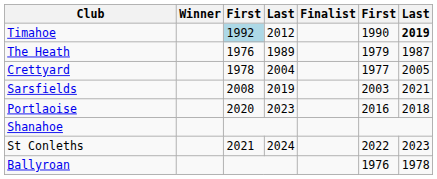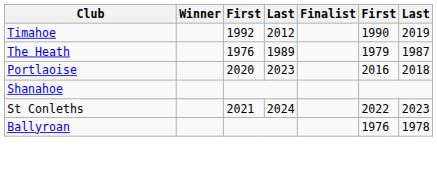Timahoe | column 3: lightblue background -> no background
Timahoe | column 7: bold -> normal
- row: Crettyard | 1978 | 2004 | 1977 | 2005
- row: Sarsfields | 2008 | 2019 | 2003 | 2021
